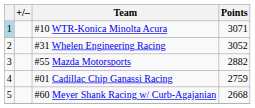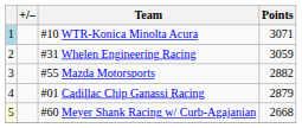#31 Whelen Engineering Racing | Points: 3052 -> 3059
#01 Cadillac Chip Ganassi Racing | Points: 2759 -> 2879
#60 Meyer Shank Racing w/ Curb-Agajanian | column 1: no background -> lightyellow background
